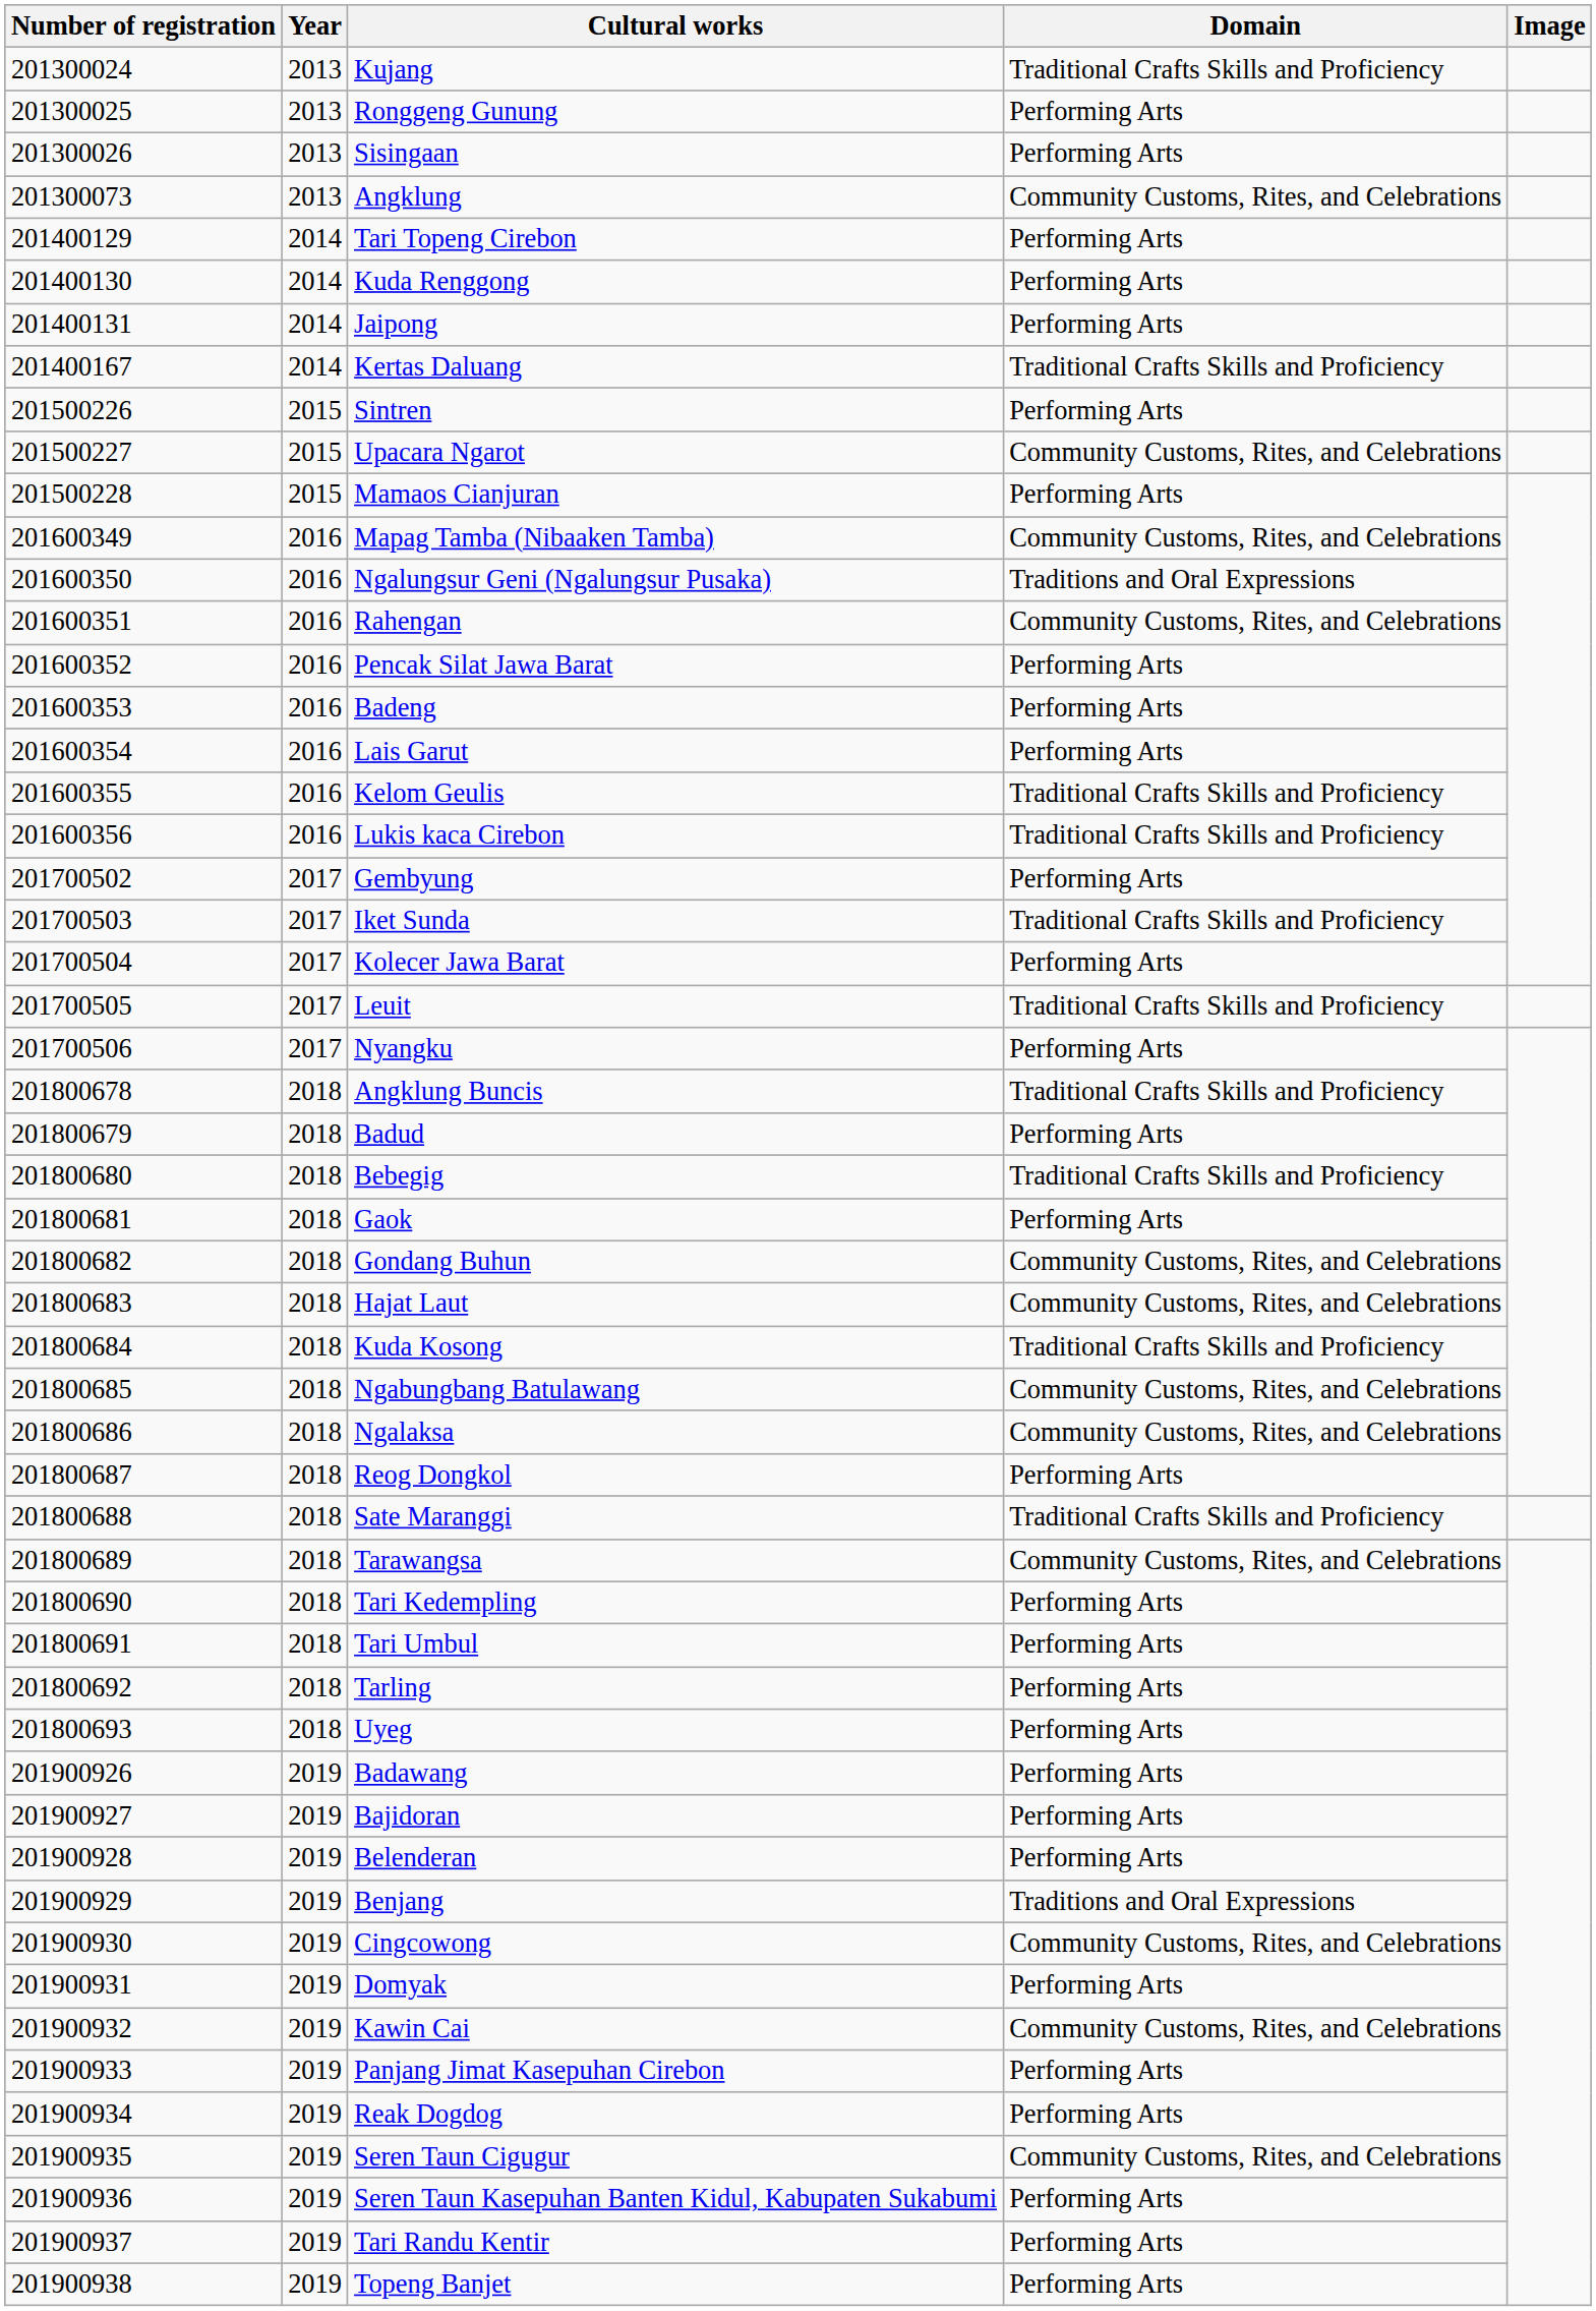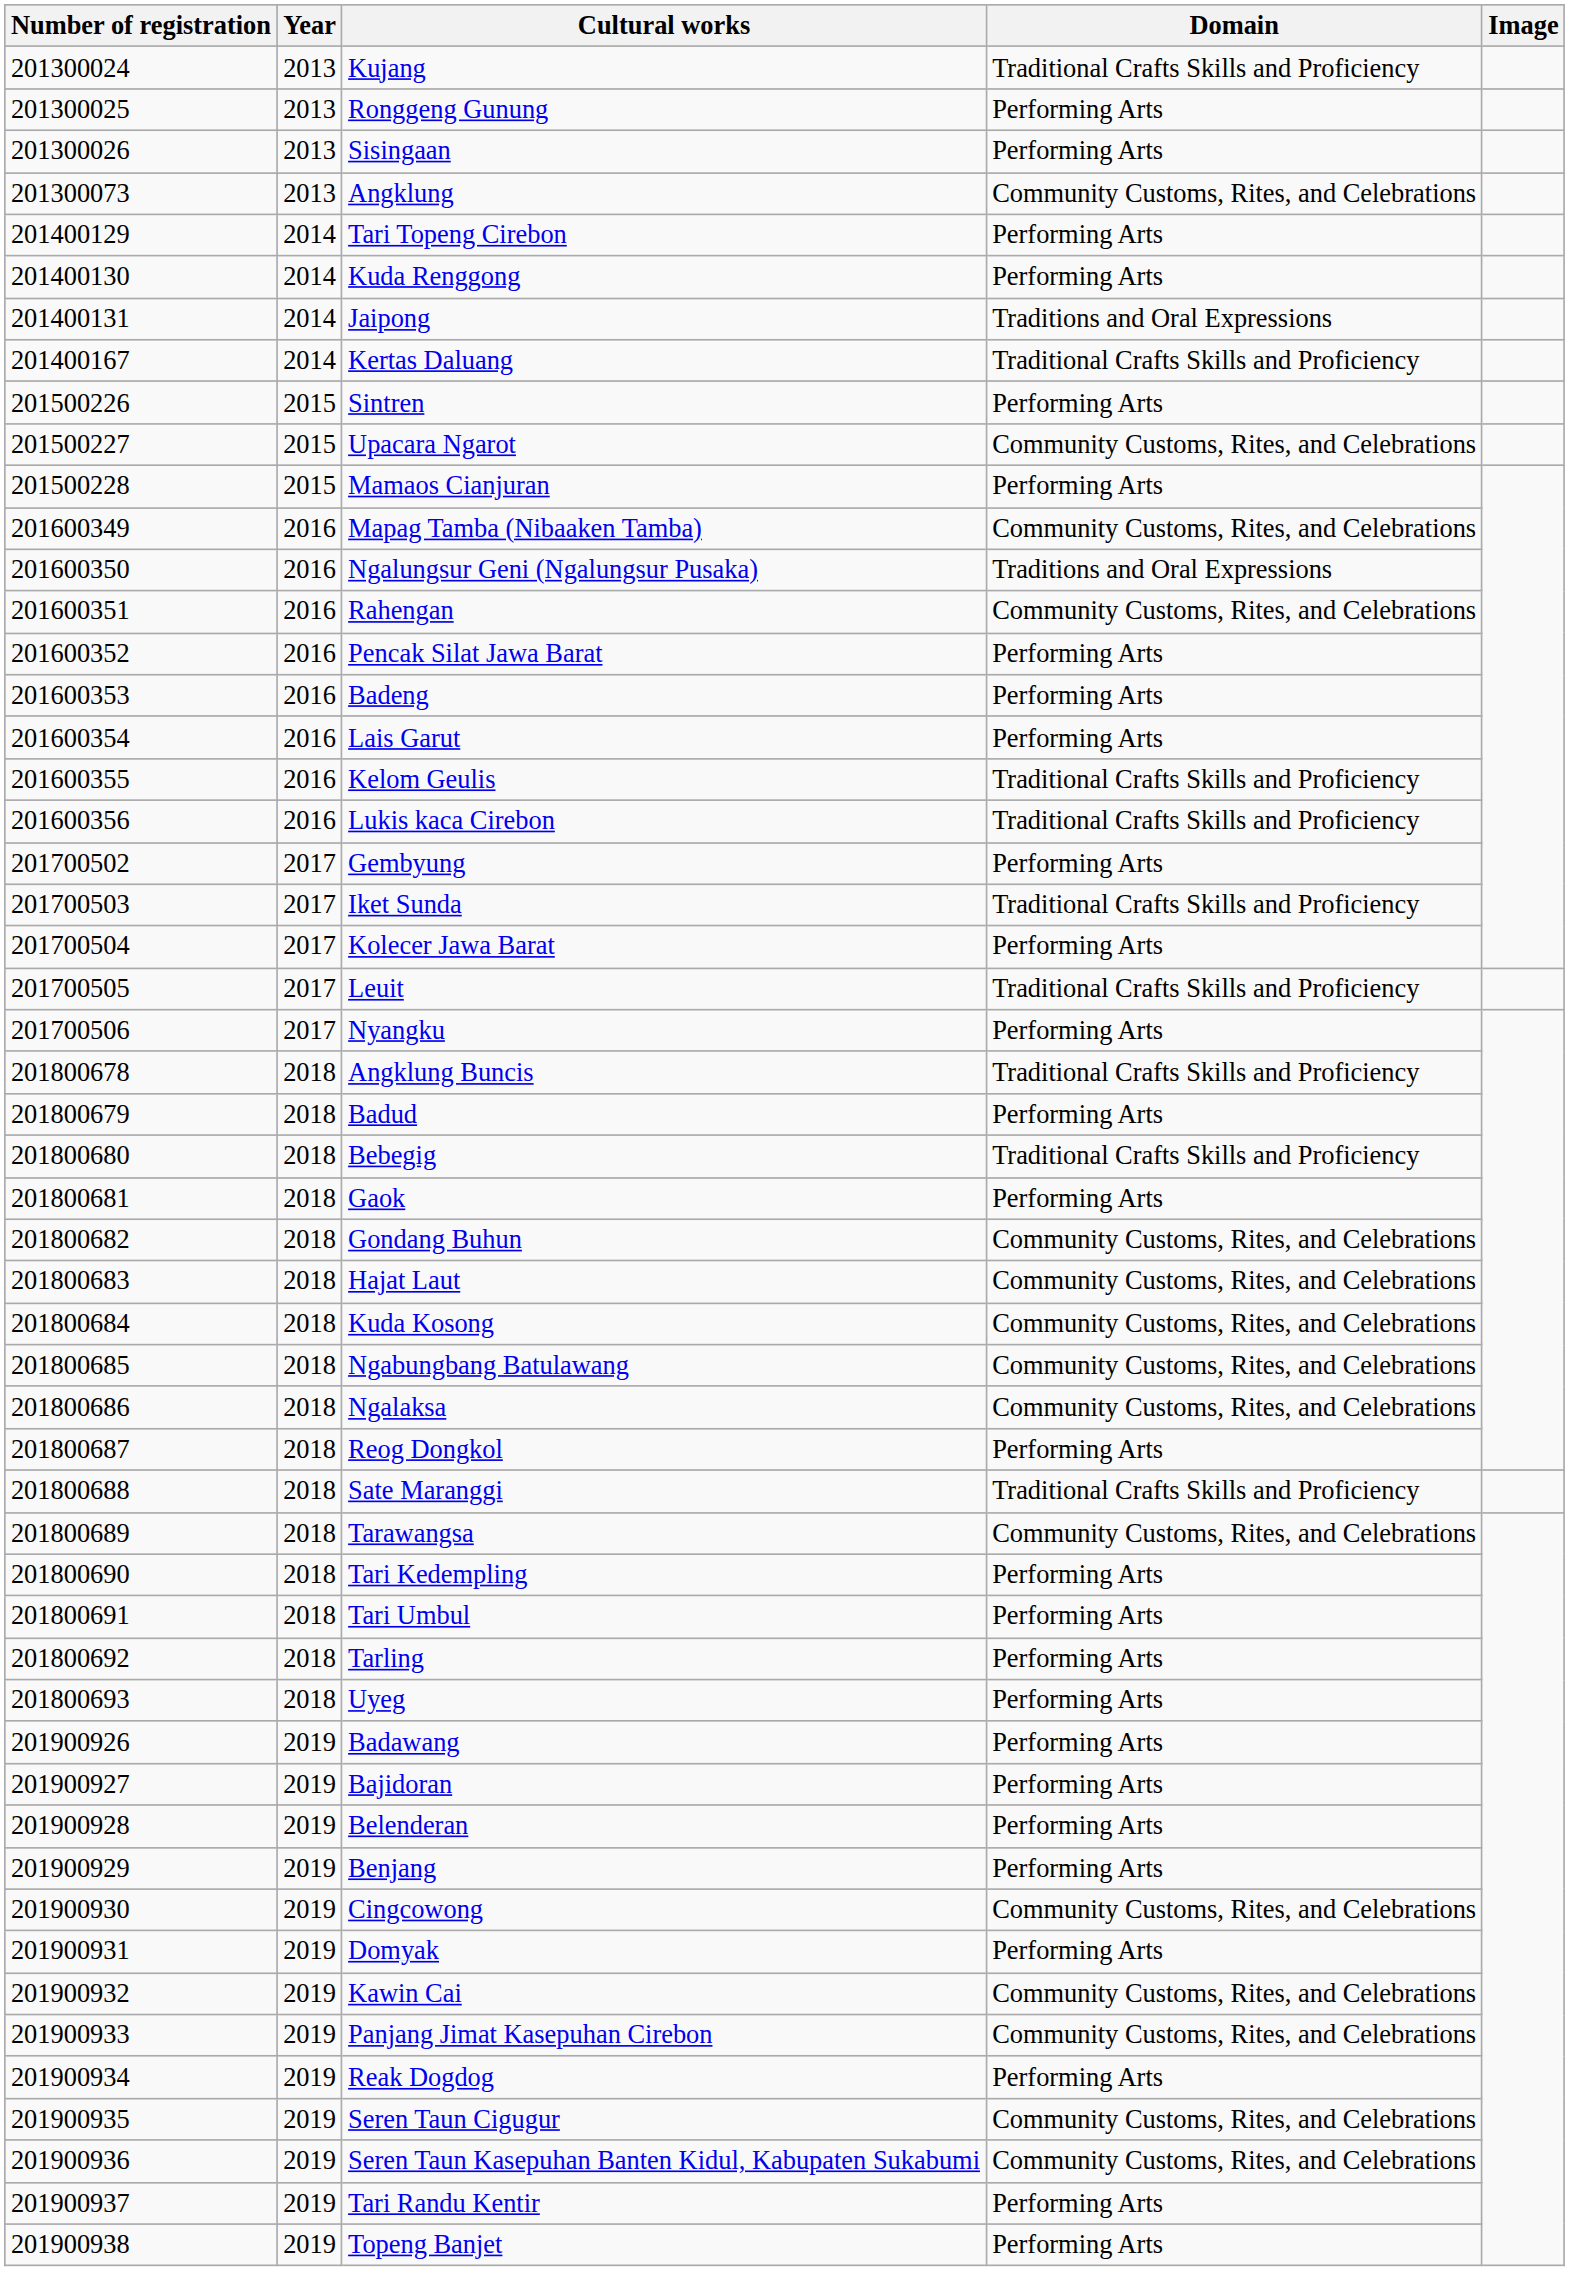Jaipong | Domain: Performing Arts -> Traditions and Oral Expressions
Kuda Kosong | Domain: Traditional Crafts Skills and Proficiency -> Community Customs, Rites, and Celebrations
Benjang | Domain: Traditions and Oral Expressions -> Performing Arts
Panjang Jimat Kasepuhan Cirebon | Domain: Performing Arts -> Community Customs, Rites, and Celebrations
Seren Taun Kasepuhan Banten Kidul, Kabupaten Sukabumi | Domain: Performing Arts -> Community Customs, Rites, and Celebrations
